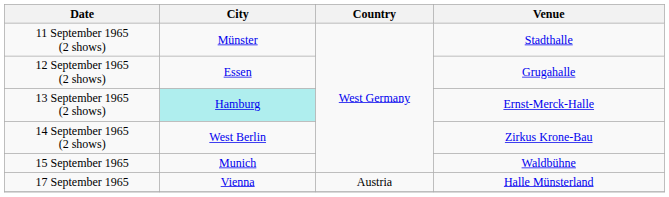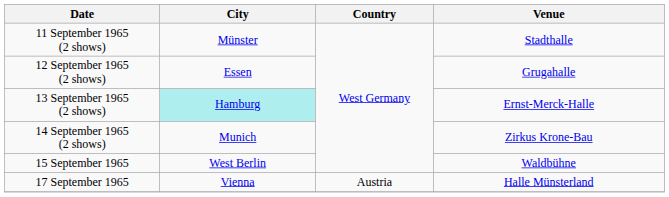14 September 1965 (2 shows) | City: West Berlin -> Munich
15 September 1965 | City: Munich -> West Berlin
